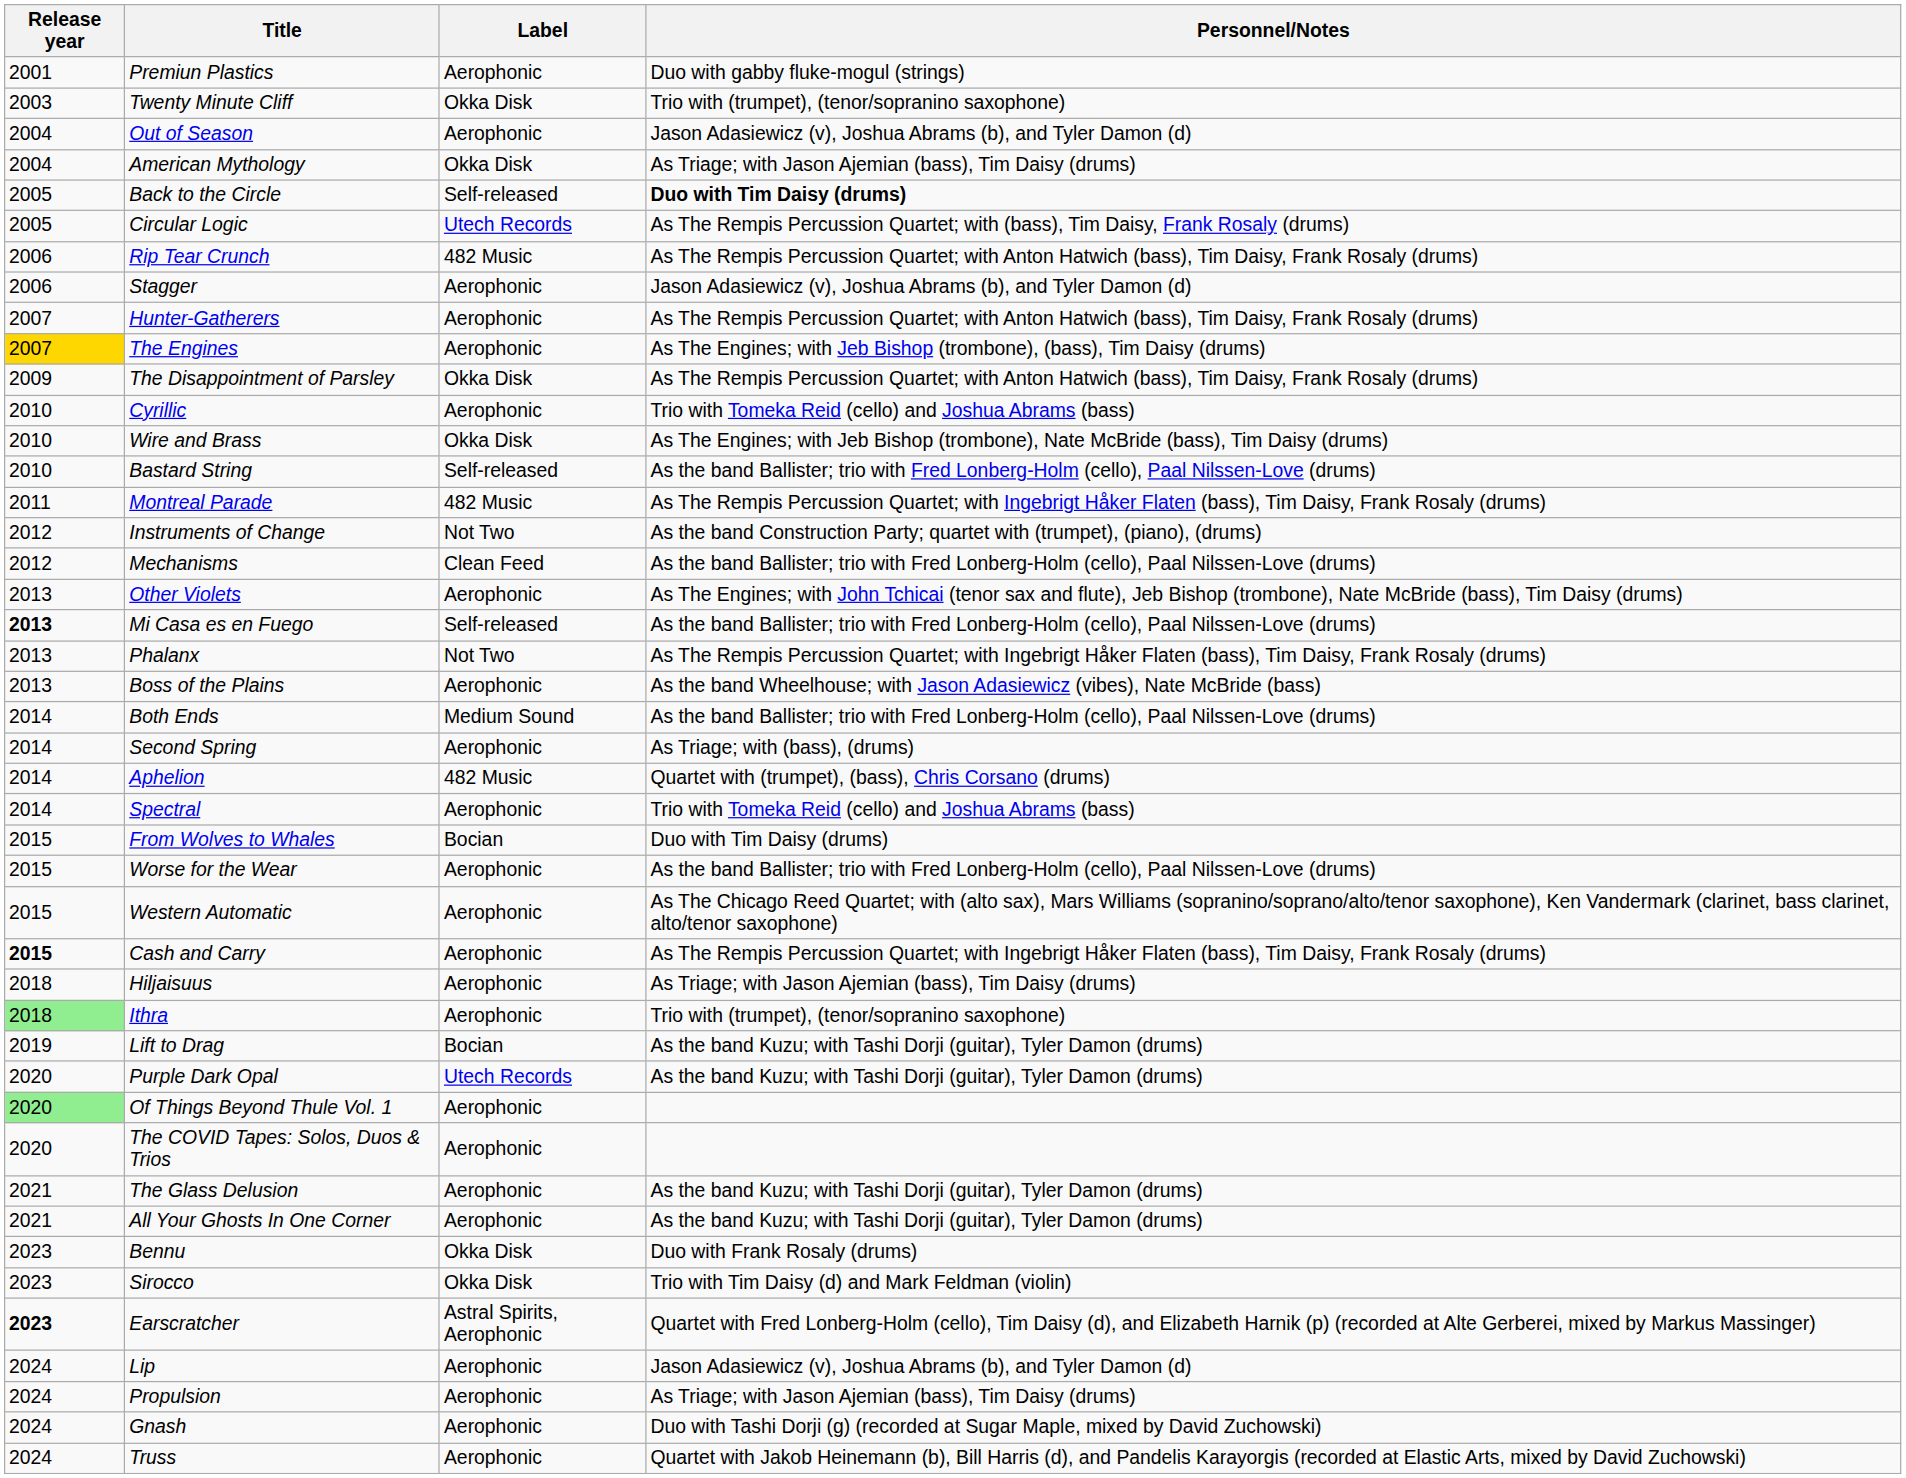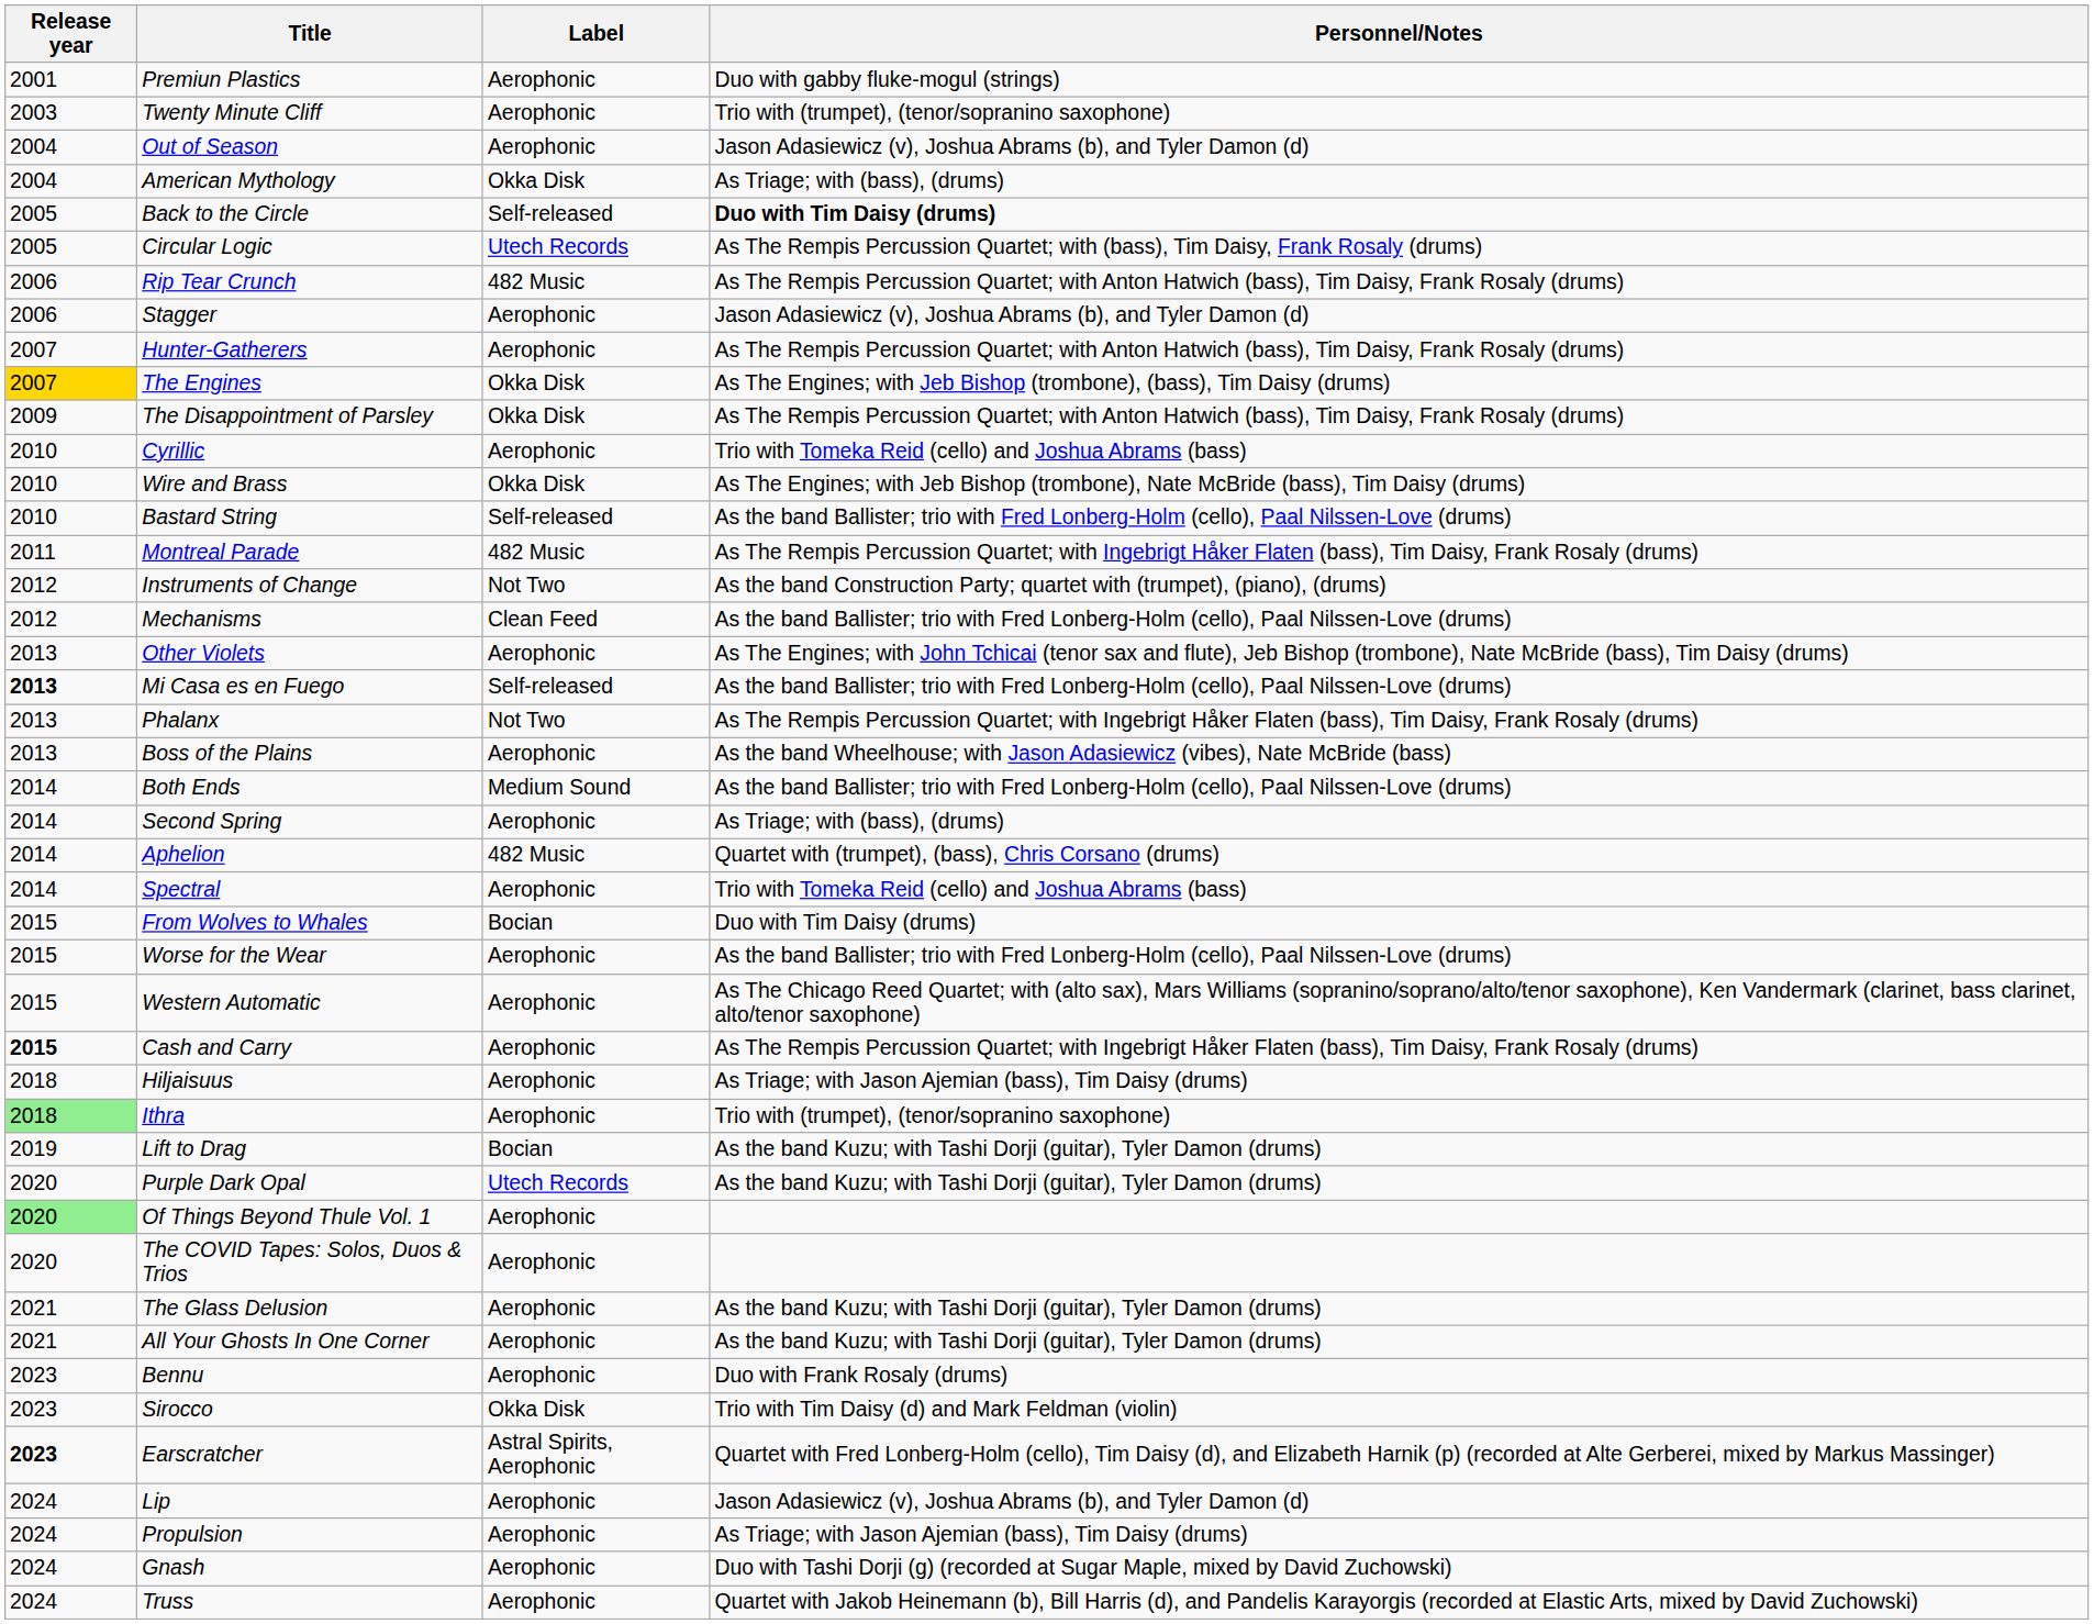Twenty Minute Cliff | Label: Okka Disk -> Aerophonic
American Mythology | Personnel/Notes: As Triage; with Jason Ajemian (bass), Tim Daisy (drums) -> As Triage; with (bass), (drums)
The Engines | Label: Aerophonic -> Okka Disk
Bennu | Label: Okka Disk -> Aerophonic
